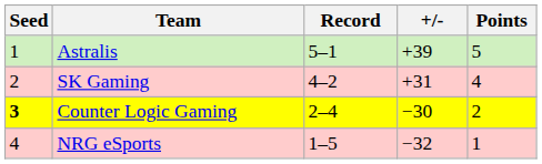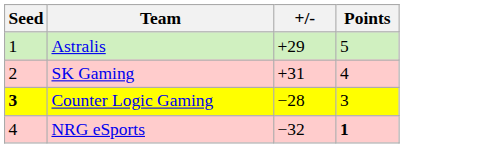- column: Record | 5–1 | 4–2 | 2–4 | 1–5
Astralis | +/-: +39 -> +29
Counter Logic Gaming | +/-: −30 -> −28
Counter Logic Gaming | Points: 2 -> 3
NRG eSports | Points: normal -> bold
